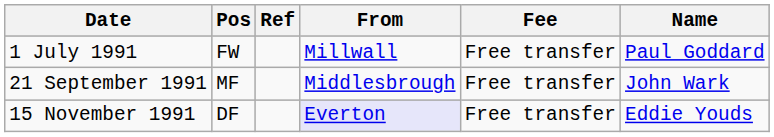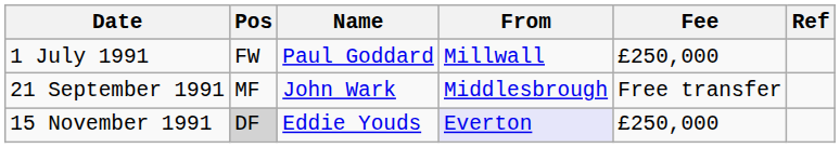columns swapped: Name <-> Ref
1 July 1991 | Fee: Free transfer -> £250,000
15 November 1991 | Pos: no background -> lightgrey background
15 November 1991 | Fee: Free transfer -> £250,000
